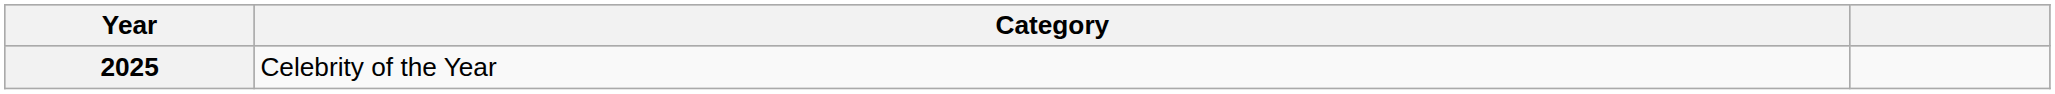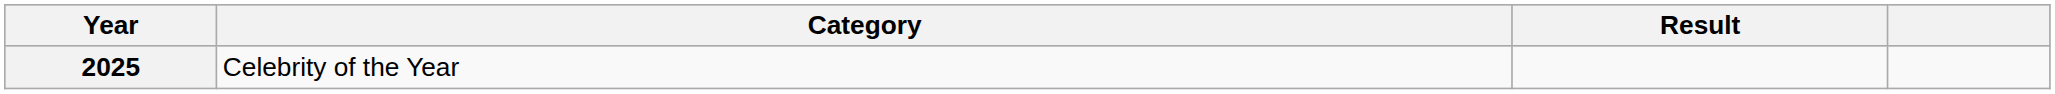+ column: Result
